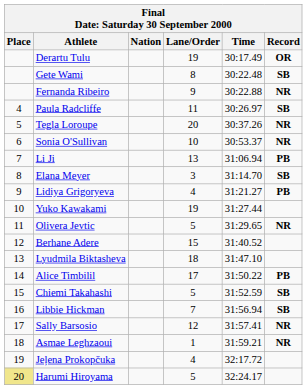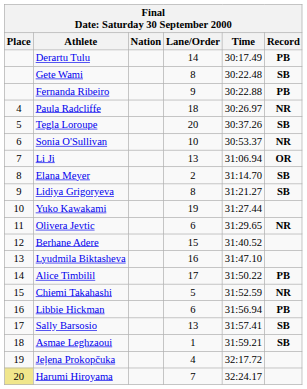Derartu Tulu | Lane/Order: 19 -> 14
Derartu Tulu | Record: OR -> PB
Fernanda Ribeiro | Record: NR -> PB
Paula Radcliffe | Lane/Order: 11 -> 18
Paula Radcliffe | Record: SB -> NR
Tegla Loroupe | Record: NR -> SB
Li Ji | Record: PB -> OR
Elana Meyer | Lane/Order: 3 -> 2
Lidiya Grigoryeva | Lane/Order: 4 -> 8
Lidiya Grigoryeva | Record: PB -> SB
Olivera Jevtic | Lane/Order: 5 -> 6
Lyudmila Biktasheva | Lane/Order: 18 -> 16
Chiemi Takahashi | Record: SB -> NR
Libbie Hickman | Lane/Order: 7 -> 6
Libbie Hickman | Record: SB -> PB
Sally Barsosio | Lane/Order: 12 -> 13
Sally Barsosio | Record: NR -> SB
Asmae Leghzaoui | Record: NR -> SB
Harumi Hiroyama | Lane/Order: 5 -> 7
